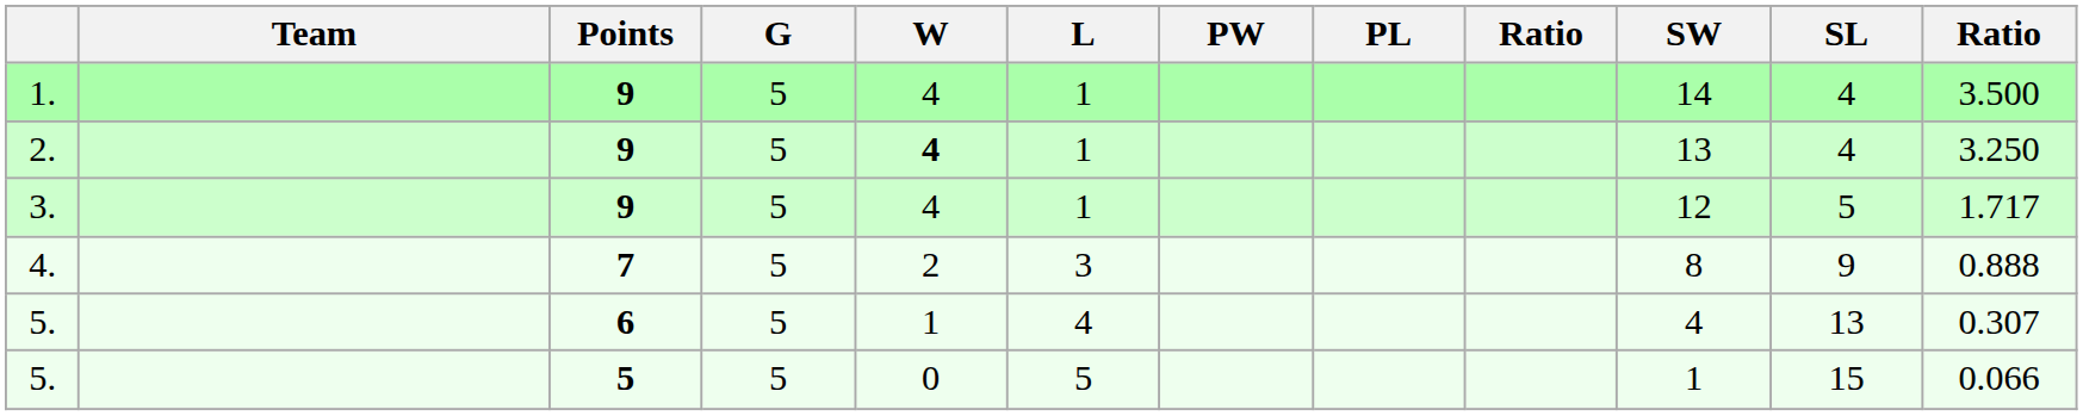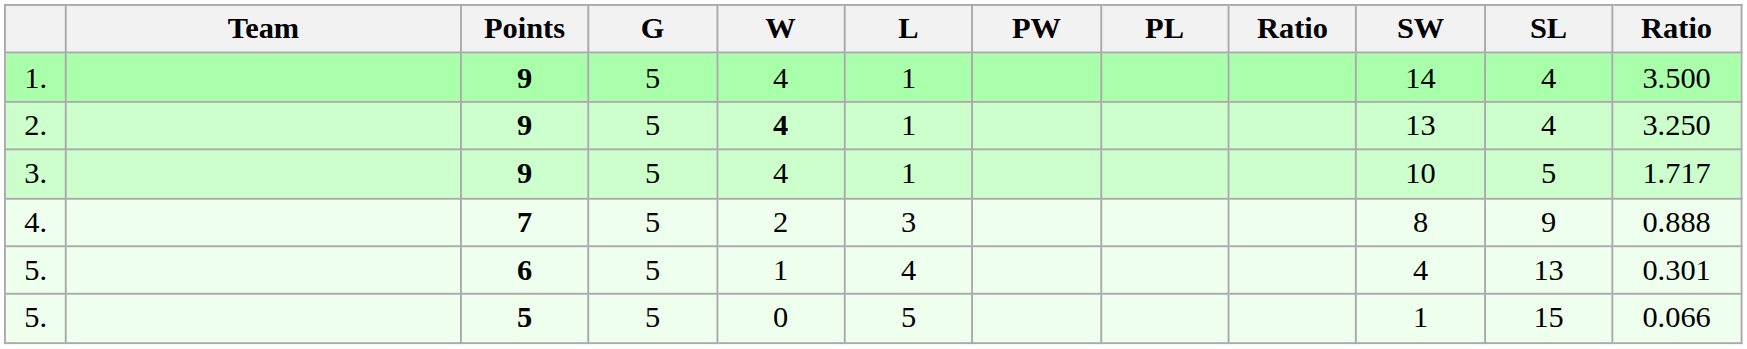3. | SW: 12 -> 10
5. / 6 | column 12: 0.307 -> 0.301
